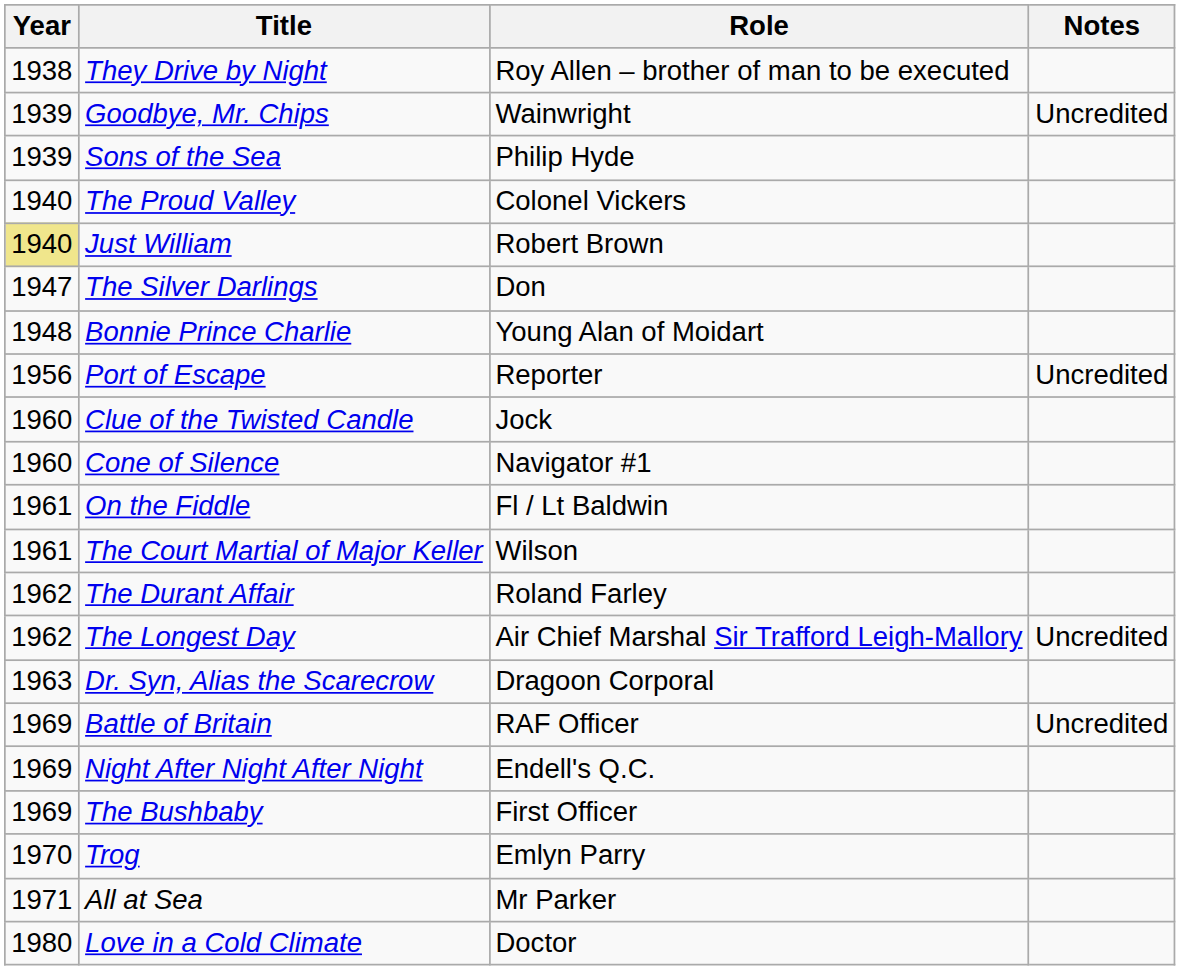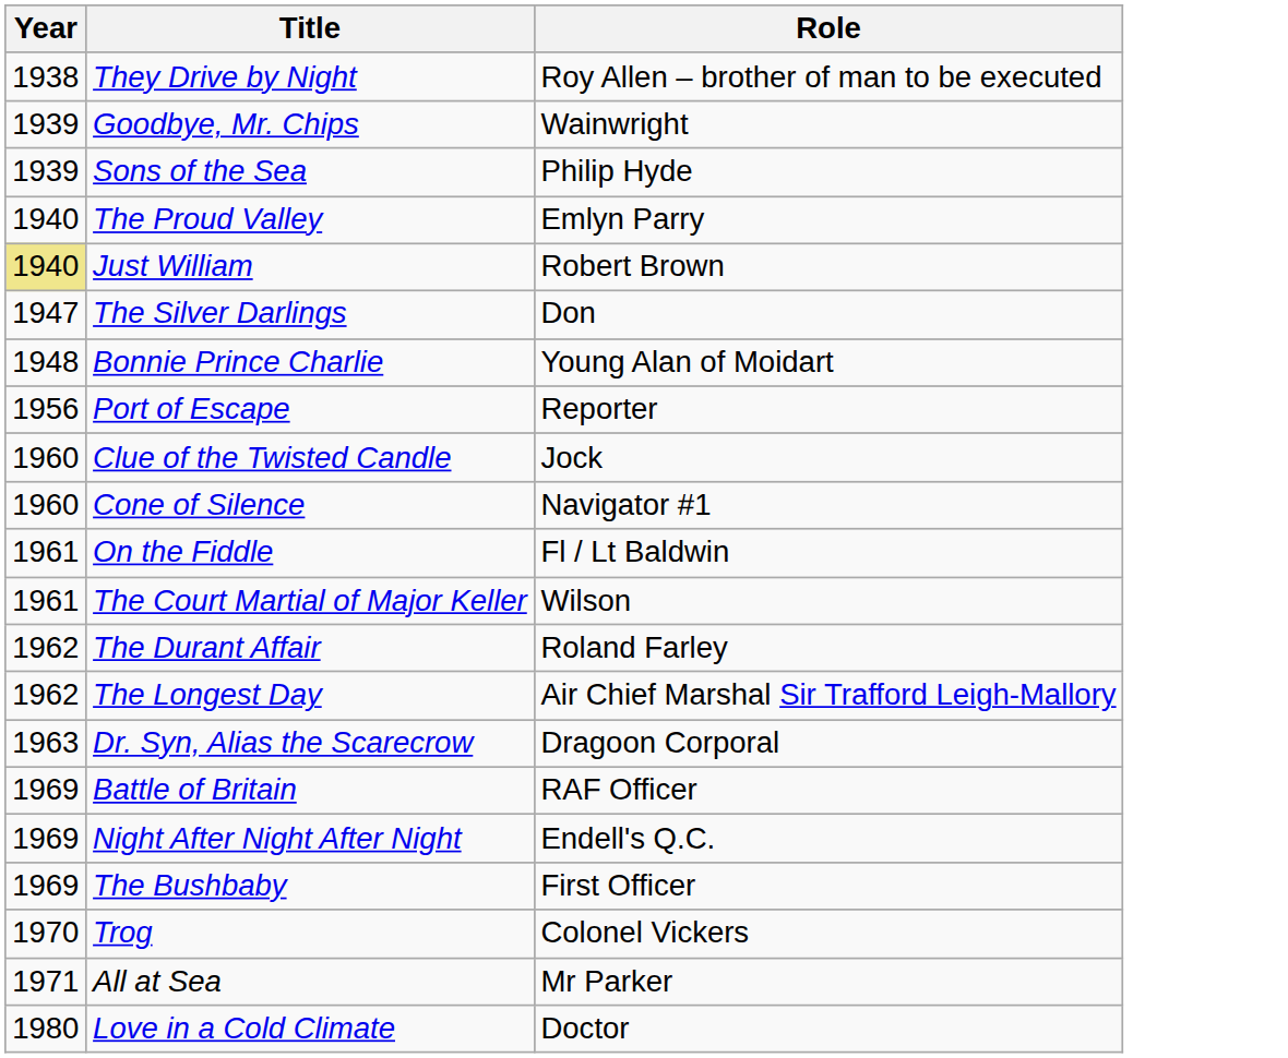- column: Notes | Uncredited | Uncredited | Uncredited | Uncredited
The Proud Valley | Role: Colonel Vickers -> Emlyn Parry
Trog | Role: Emlyn Parry -> Colonel Vickers
